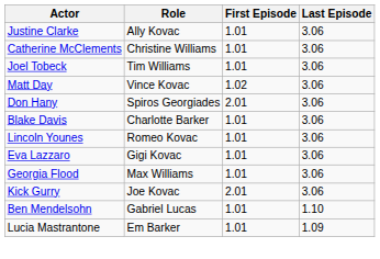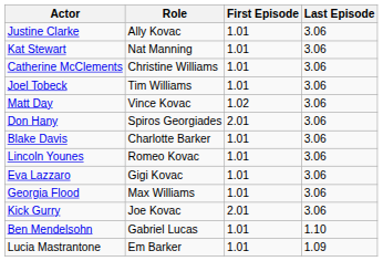+ row: Kat Stewart | Nat Manning | 1.01 | 3.06
